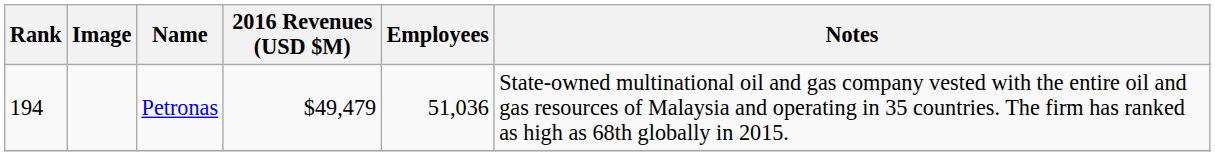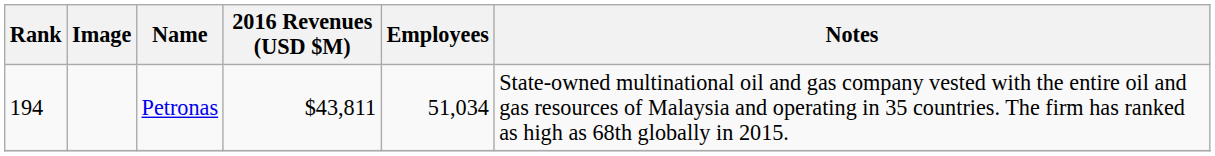Petronas | 2016 Revenues (USD $M): $49,479 -> $43,811
Petronas | Employees: 51,036 -> 51,034
